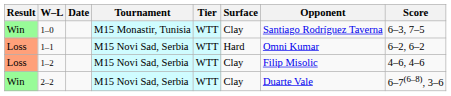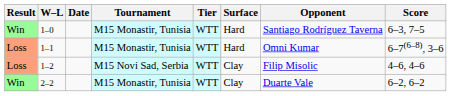1–0 | Surface: Clay -> Hard
1–1 | Tournament: M15 Novi Sad, Serbia -> M15 Monastir, Tunisia
1–1 | Score: 6–2, 6–2 -> 6–7(6–8), 3–6
2–2 | Tournament: M15 Novi Sad, Serbia -> M15 Monastir, Tunisia
2–2 | Score: 6–7(6–8), 3–6 -> 6–2, 6–2
